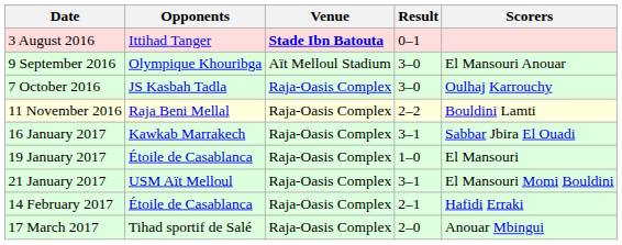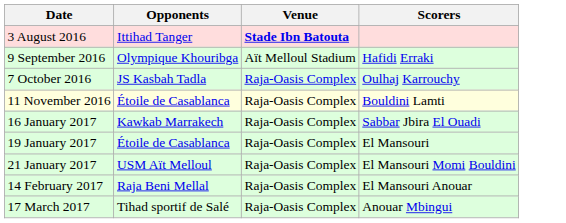- column: Result | 0–1 | 3–0 | 3–0 | 2–2 | 3–1 | 1–0 | 3–1 | 2–1 | 2–0
9 September 2016 | Scorers: El Mansouri Anouar -> Hafidi Erraki
11 November 2016 | Opponents: Raja Beni Mellal -> Étoile de Casablanca
14 February 2017 | Opponents: Étoile de Casablanca -> Raja Beni Mellal
14 February 2017 | Scorers: Hafidi Erraki -> El Mansouri Anouar
